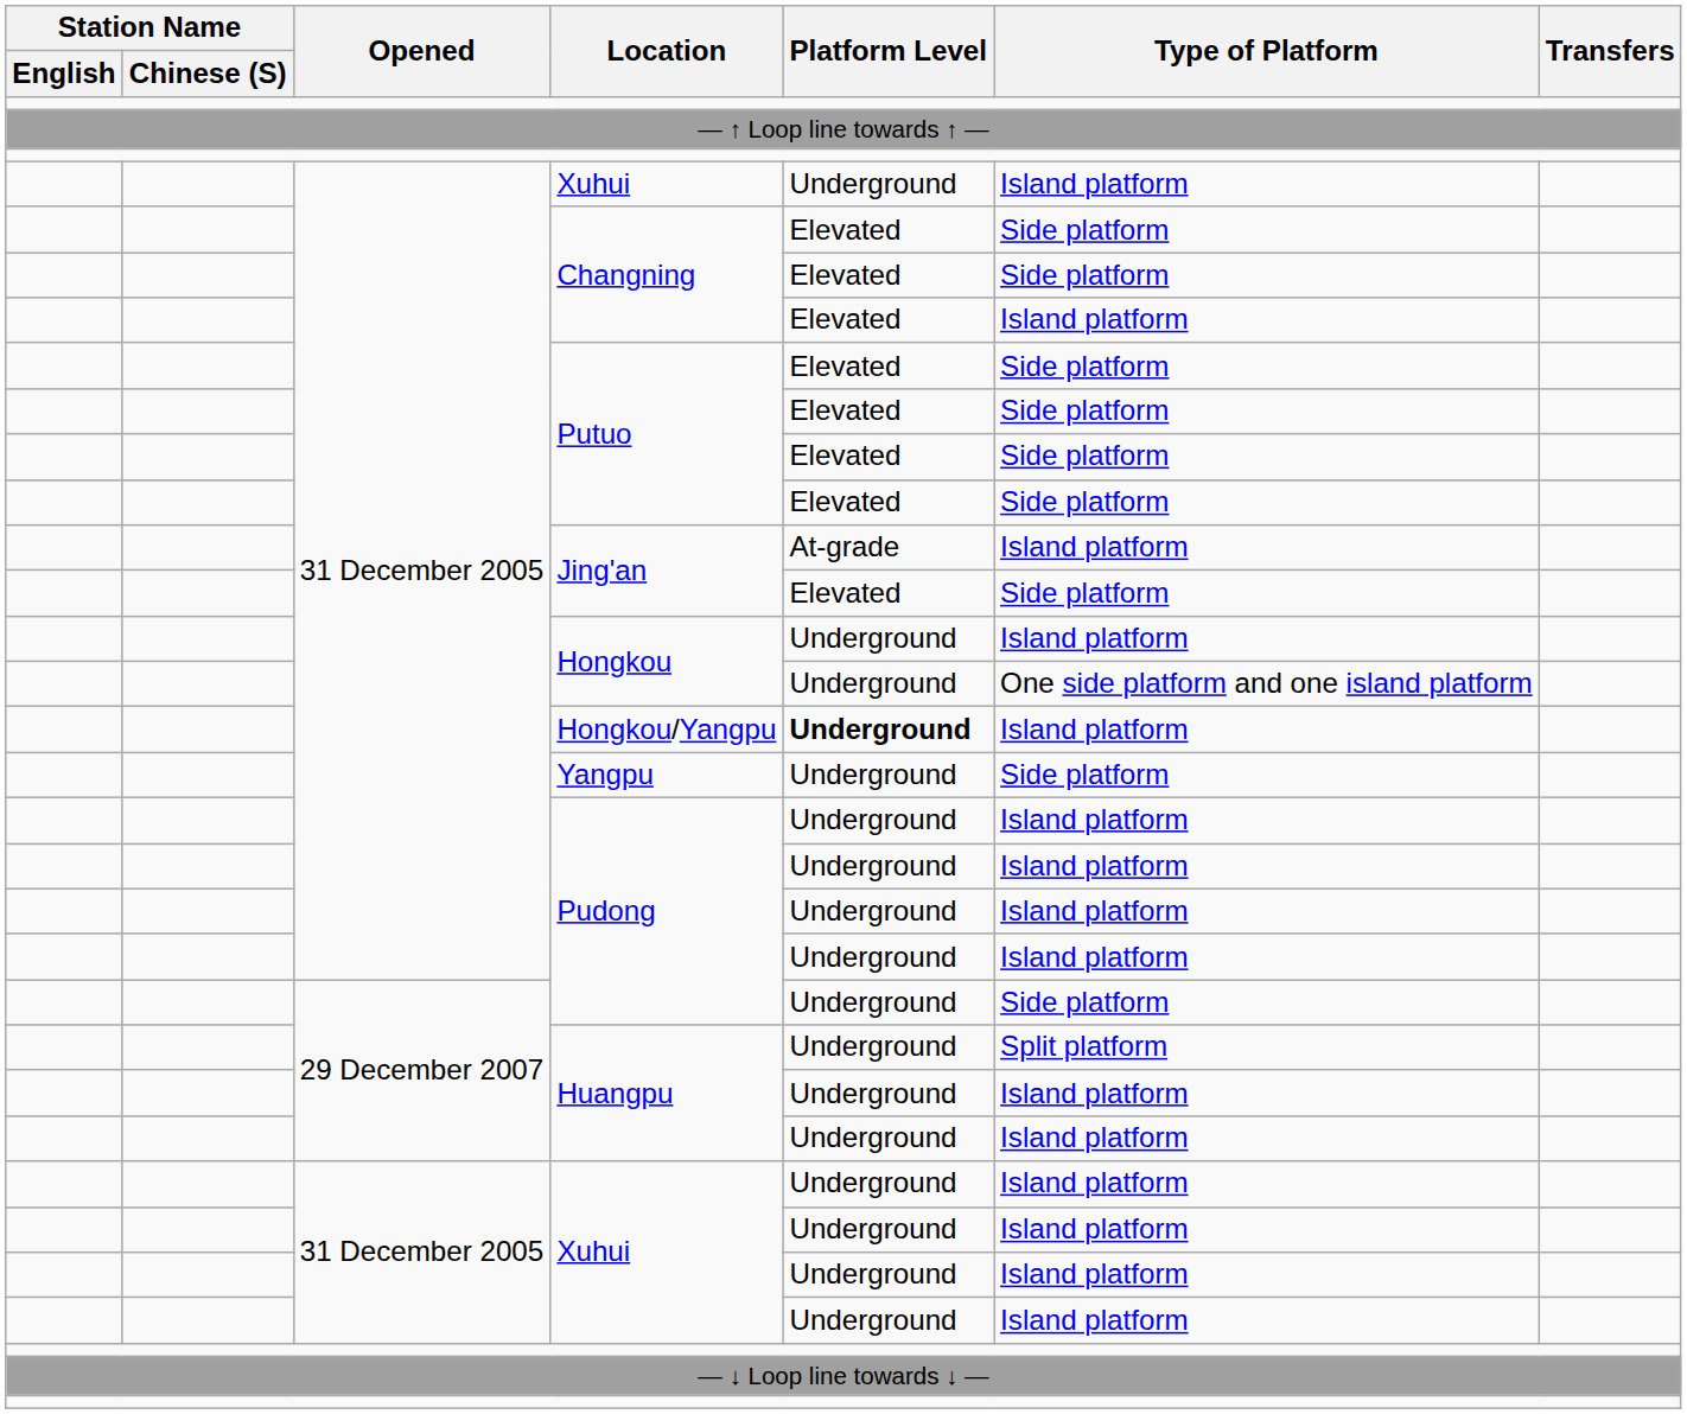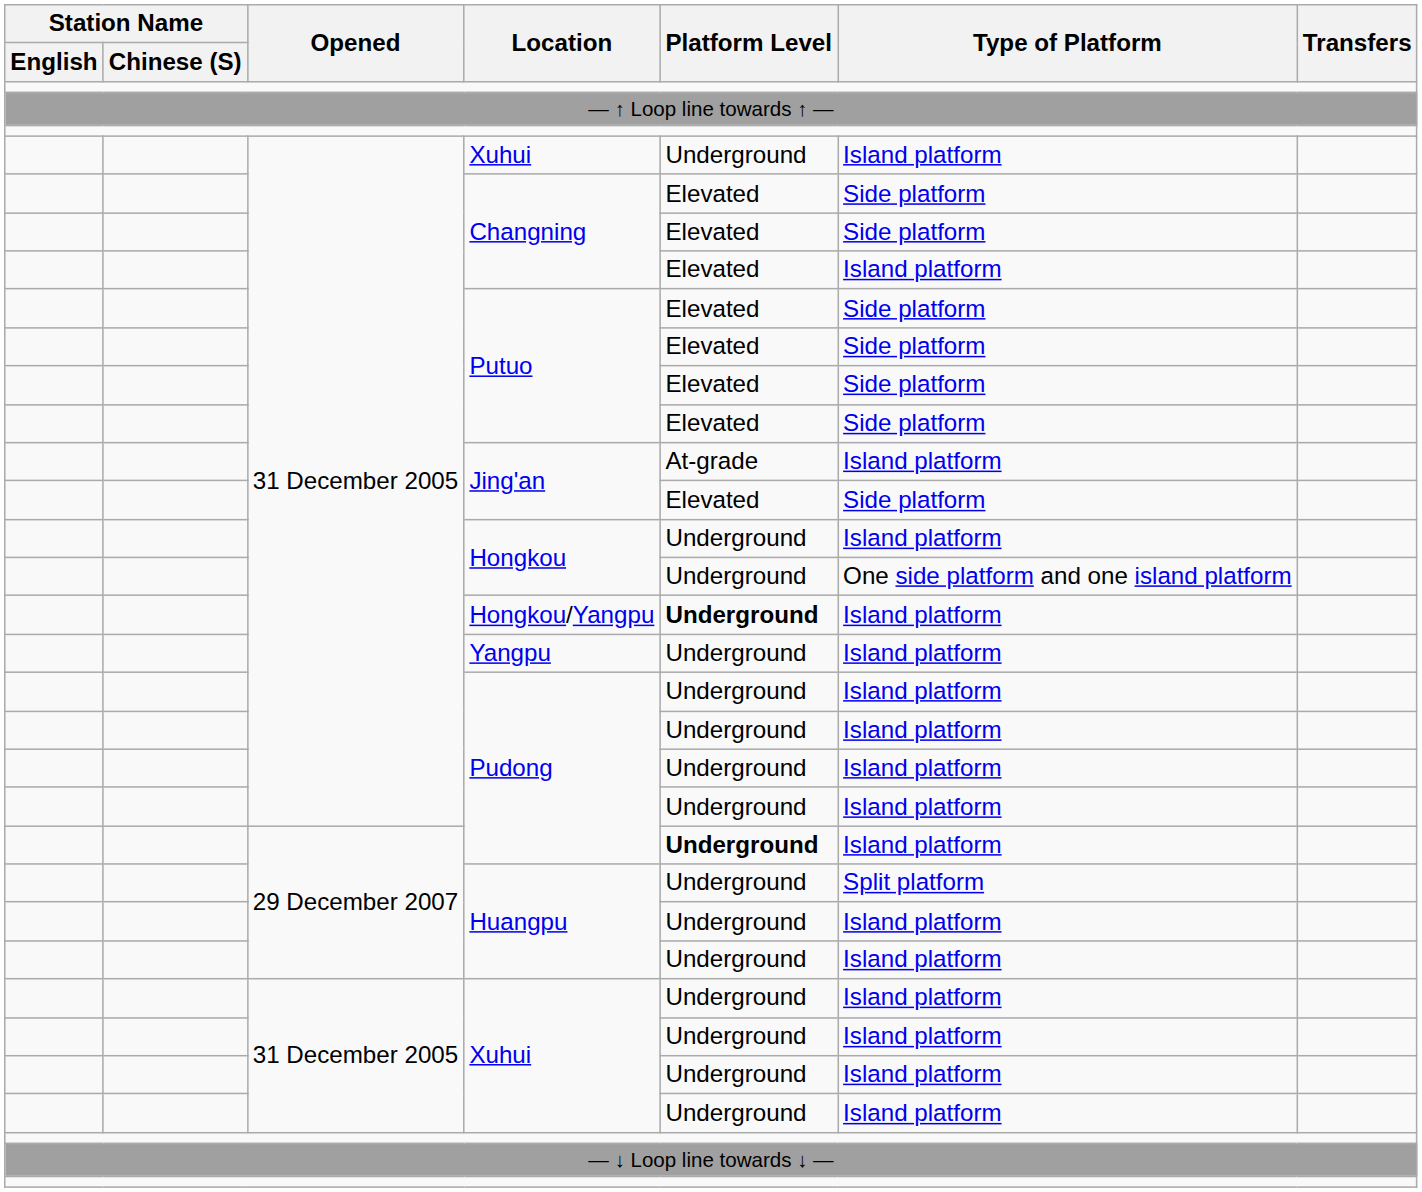Yangpu | Type of Platform: Side platform -> Island platform
29 December 2007 / Pudong | Platform Level: normal -> bold
29 December 2007 / Pudong | Type of Platform: Side platform -> Island platform
